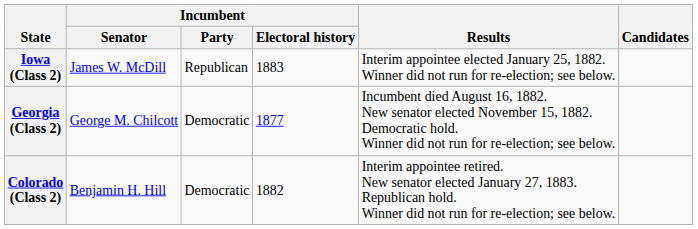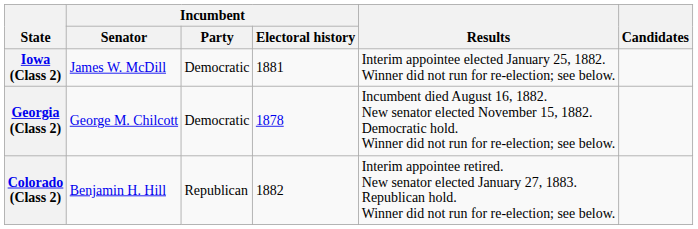Iowa (Class 2) | Incumbent / Party: Republican -> Democratic
Iowa (Class 2) | Incumbent / Electoral history: 1883 -> 1881
Georgia (Class 2) | Incumbent / Electoral history: 1877 -> 1878
Colorado (Class 2) | Incumbent / Party: Democratic -> Republican
